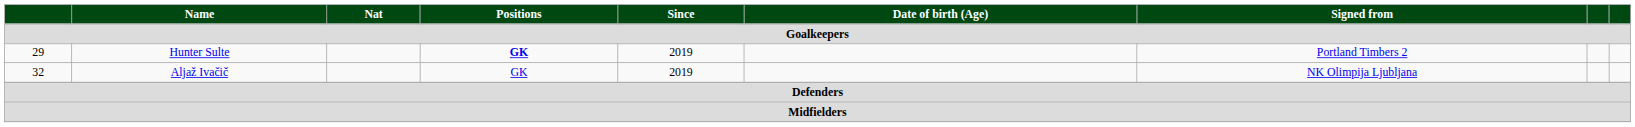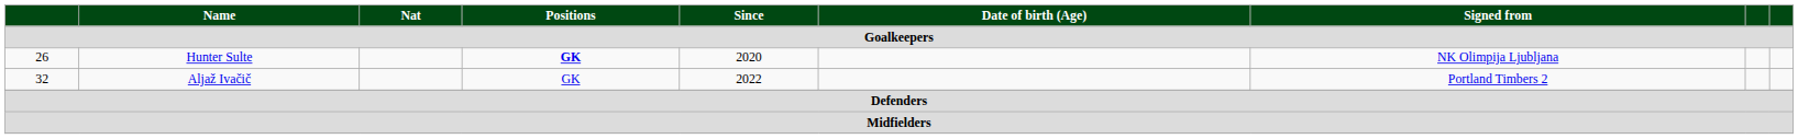Hunter Sulte | column 1: 29 -> 26
Hunter Sulte | Since: 2019 -> 2020
Hunter Sulte | Signed from: Portland Timbers 2 -> NK Olimpija Ljubljana
Aljaž Ivačič | Since: 2019 -> 2022
Aljaž Ivačič | Signed from: NK Olimpija Ljubljana -> Portland Timbers 2
